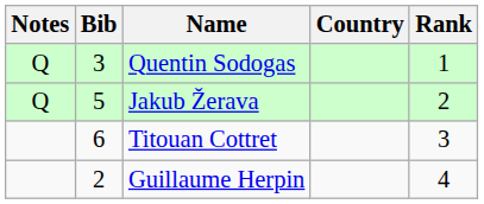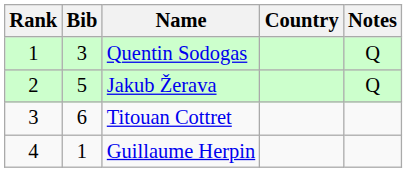columns swapped: Rank <-> Notes
Guillaume Herpin | Bib: 2 -> 1
